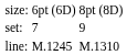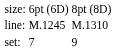rows swapped: set: <-> line:
